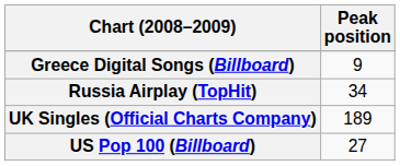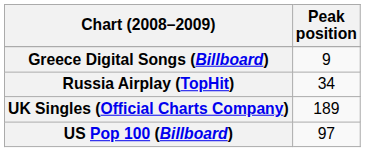US Pop 100 (Billboard) | Peak position: 27 -> 97
